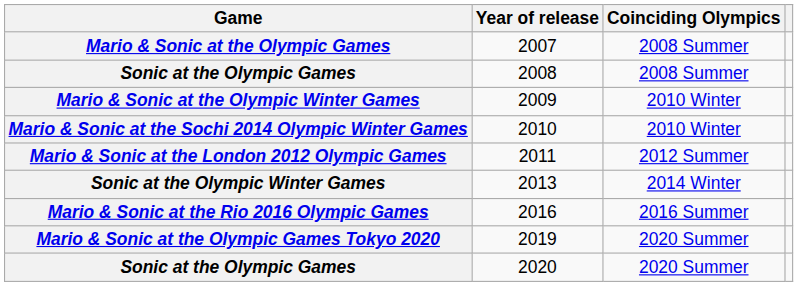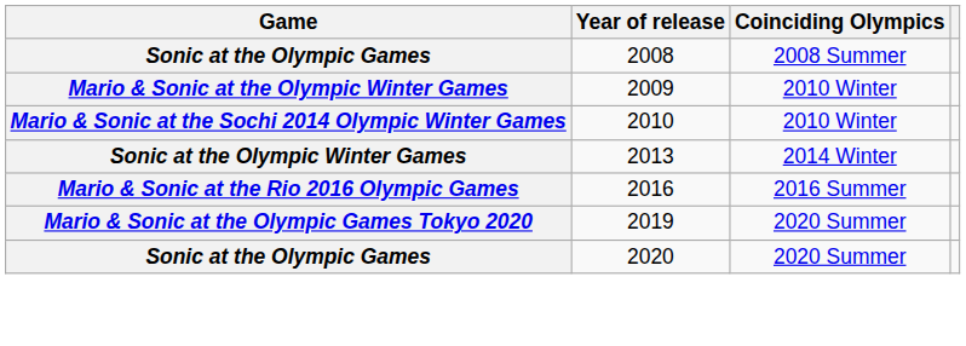- row: Mario & Sonic at the Olympic Games | 2007 | 2008 Summer
- row: Mario & Sonic at the London 2012 Olympic Games | 2011 | 2012 Summer
